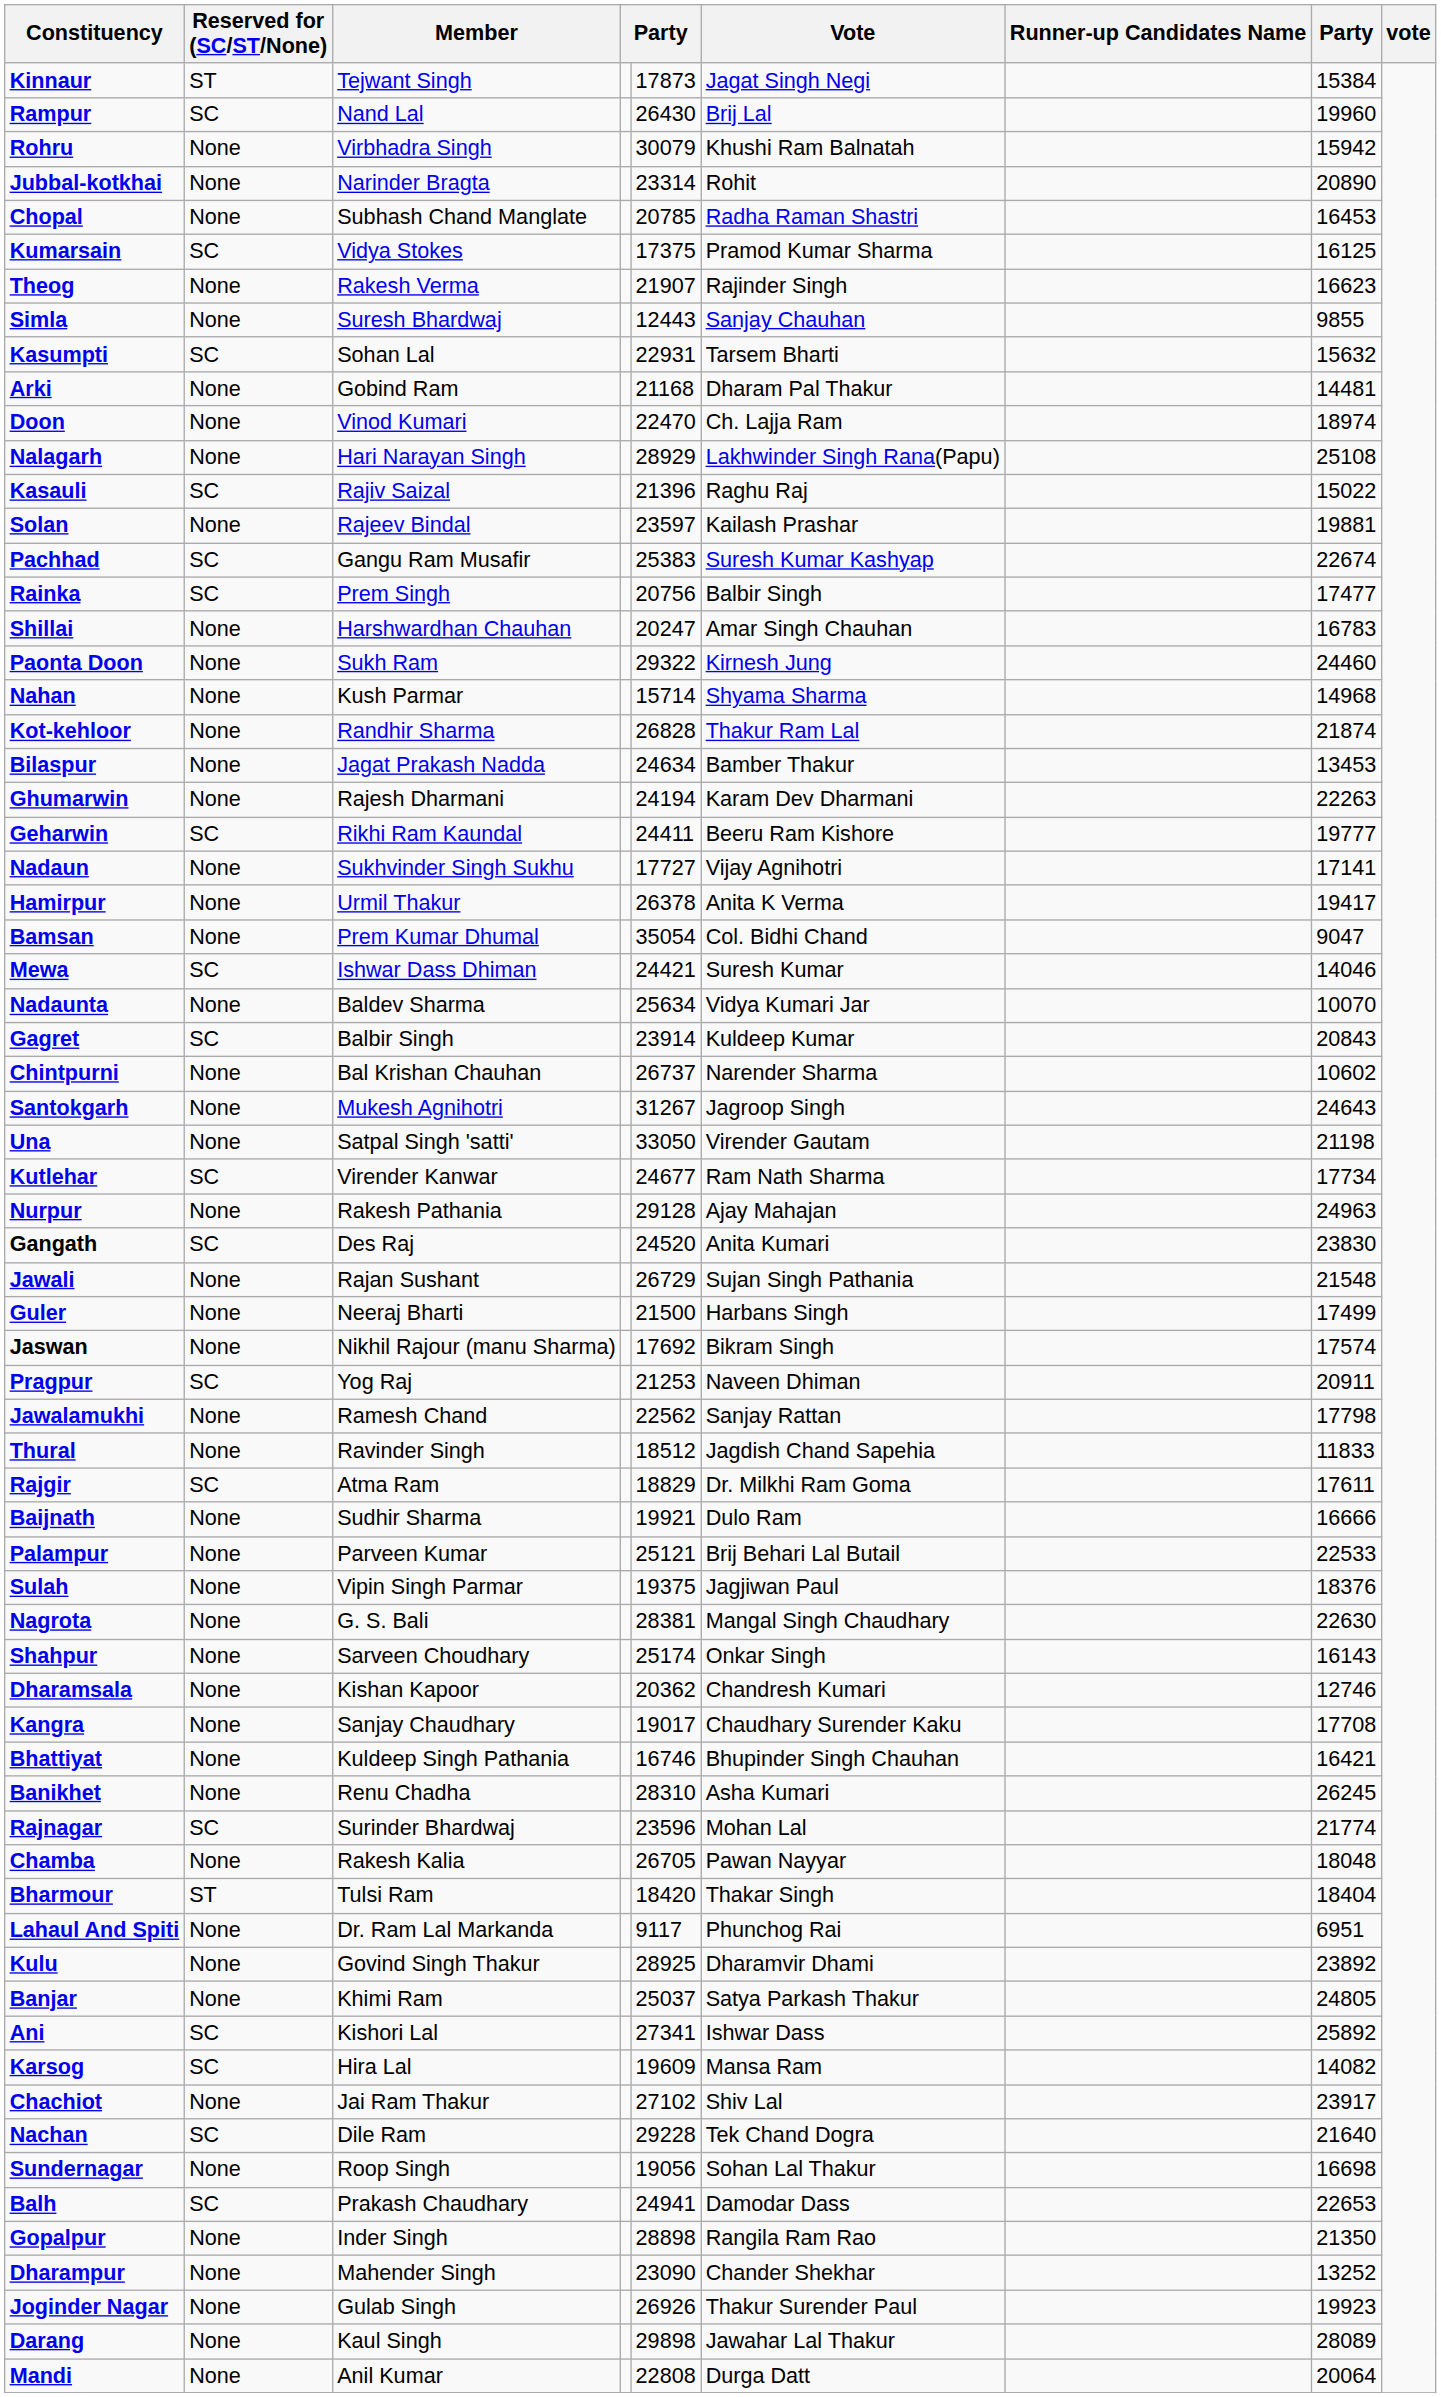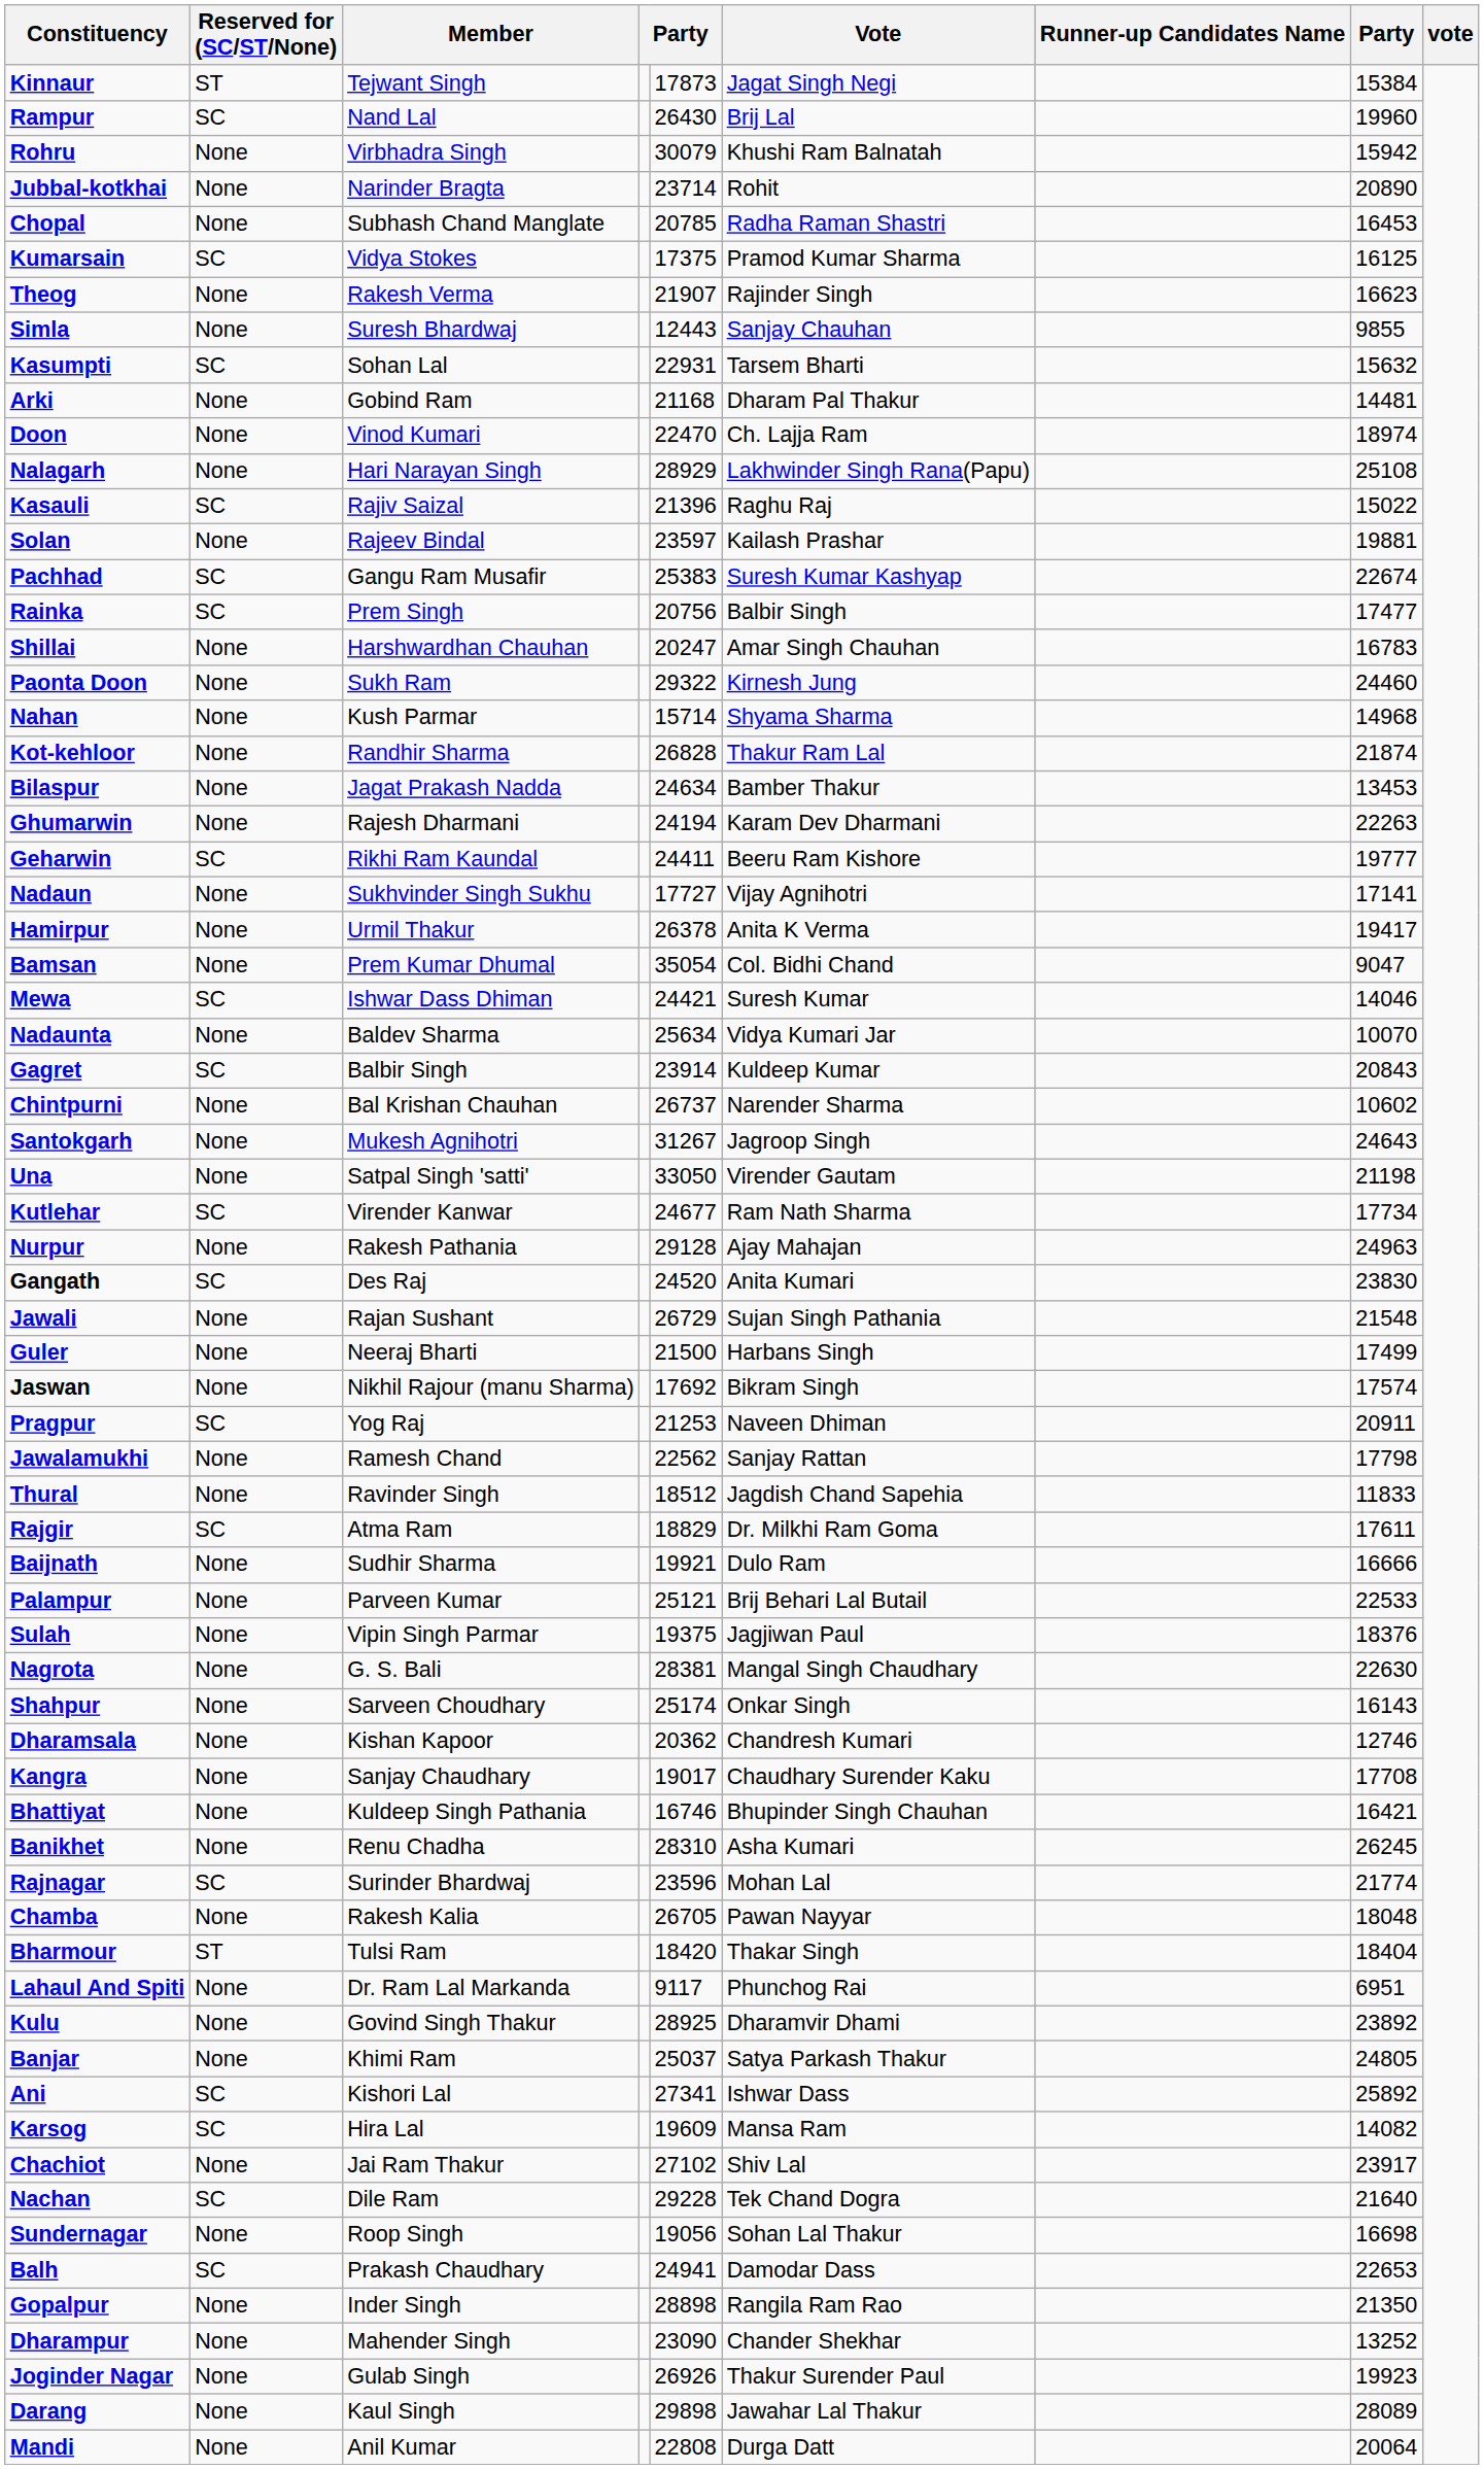Jubbal-kotkhai | column 5: 23314 -> 23714
